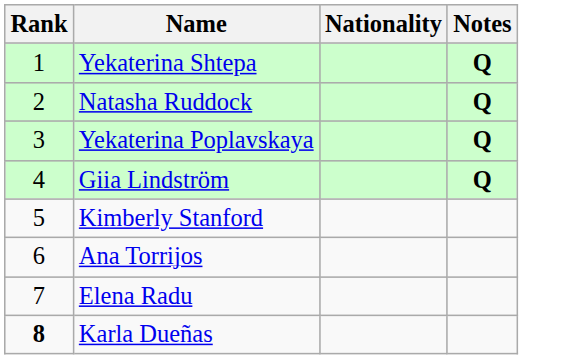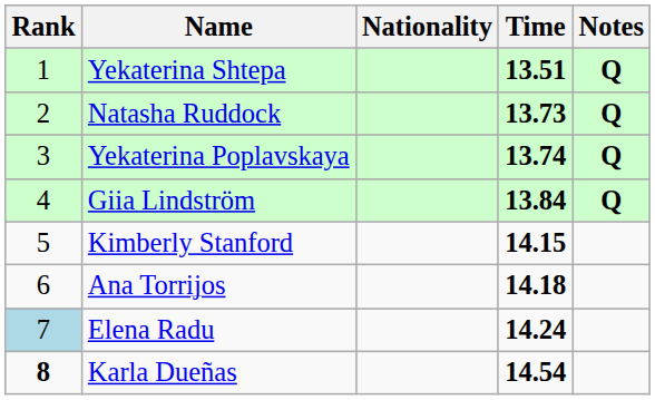+ column: Time | 13.51 | 13.73 | 13.74 | 13.84 | 14.15 | 14.18 | 14.24 | 14.54
Elena Radu | Rank: no background -> lightblue background
